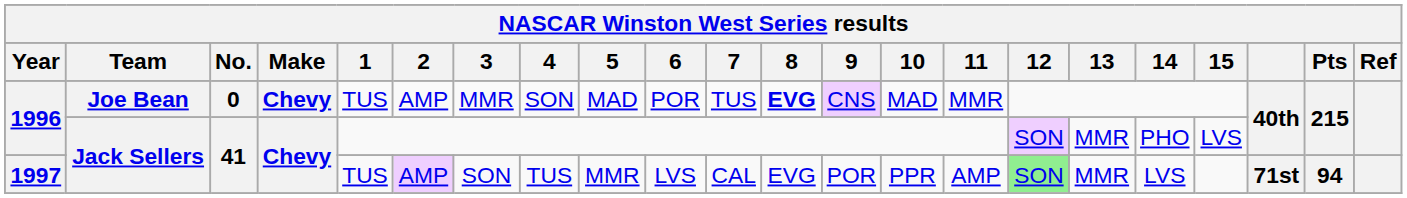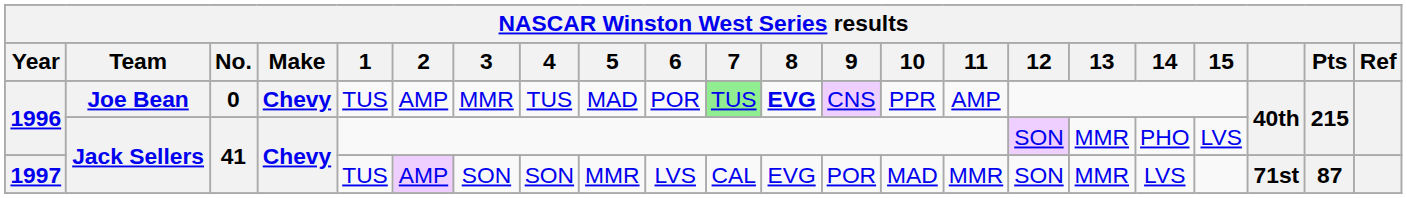1996 / Joe Bean | 4: SON -> TUS
1996 / Joe Bean | 7: no background -> lightgreen background
1996 / Joe Bean | 10: MAD -> PPR
1996 / Joe Bean | 11: MMR -> AMP
1997 | 4: TUS -> SON
1997 | 10: PPR -> MAD
1997 | 11: AMP -> MMR
1997 | 12: lightgreen background -> no background
1997 | Pts: 94 -> 87
